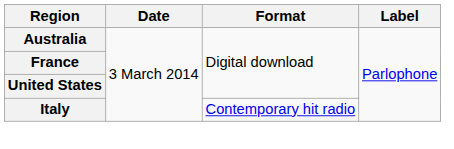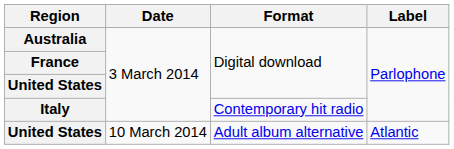+ row: United States | 10 March 2014 | Adult album alternative | Atlantic
